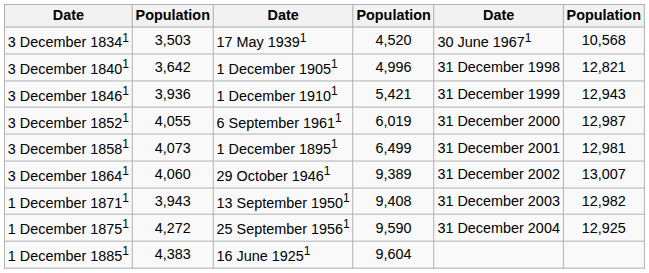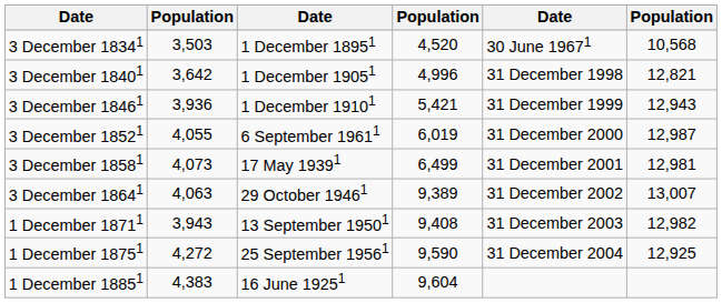3 December 18341 | column 3: 17 May 19391 -> 1 December 18951
3 December 18581 | column 3: 1 December 18951 -> 17 May 19391
3 December 18641 | column 2: 4,060 -> 4,063
